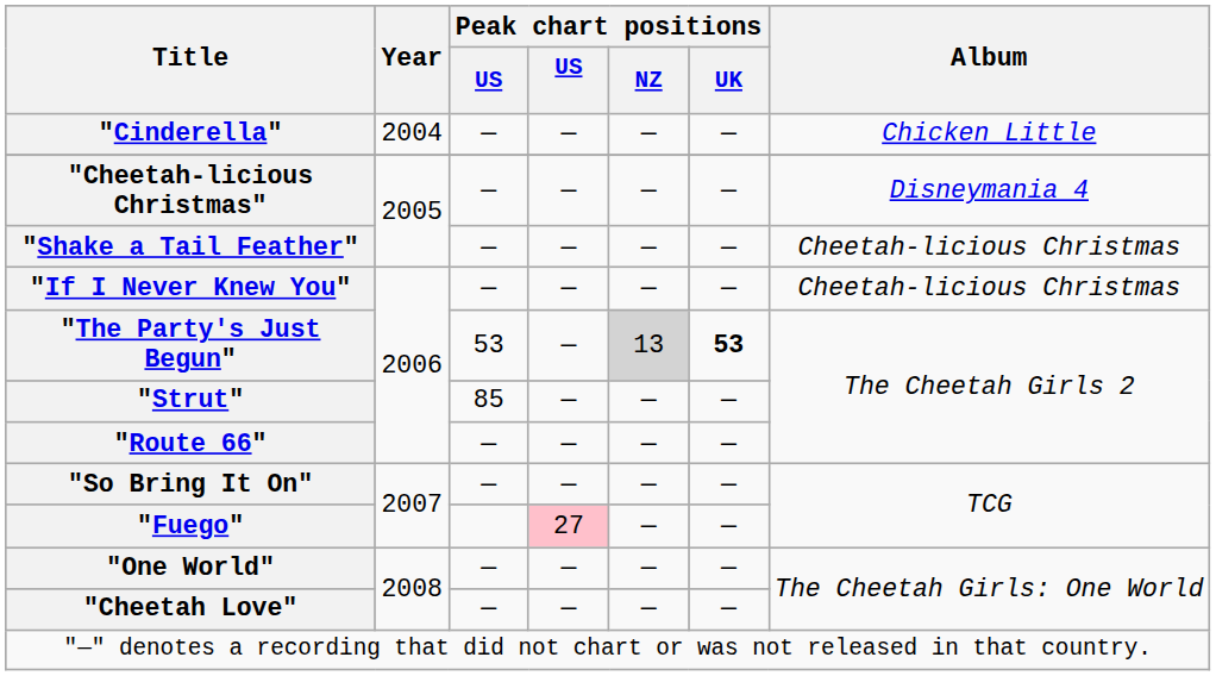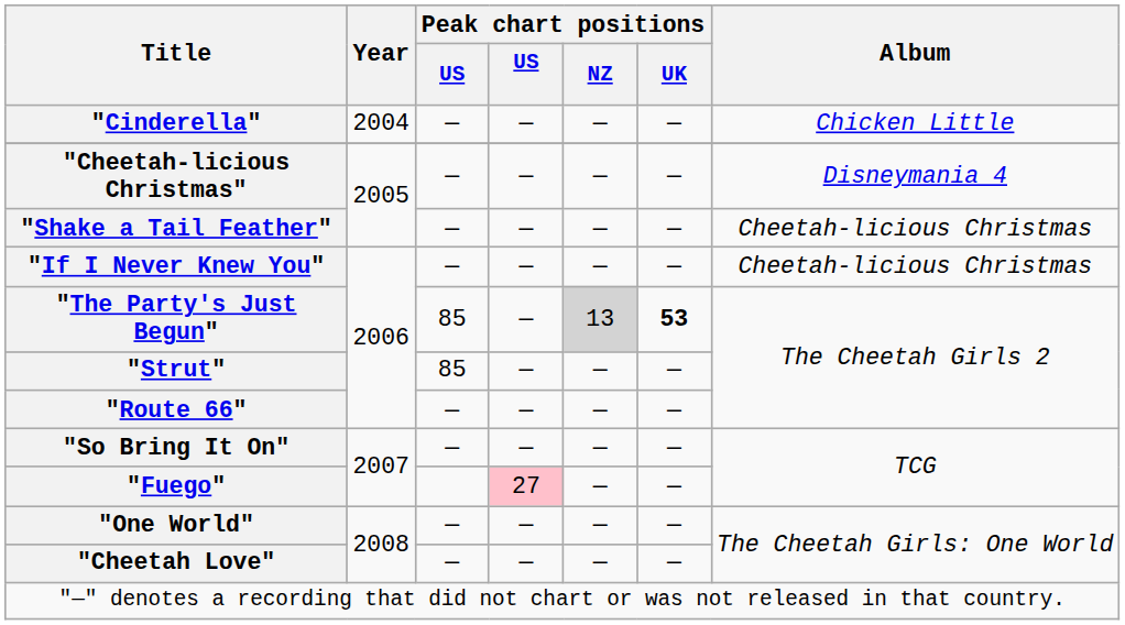"The Party's Just Begun" | column 3: 53 -> 85
